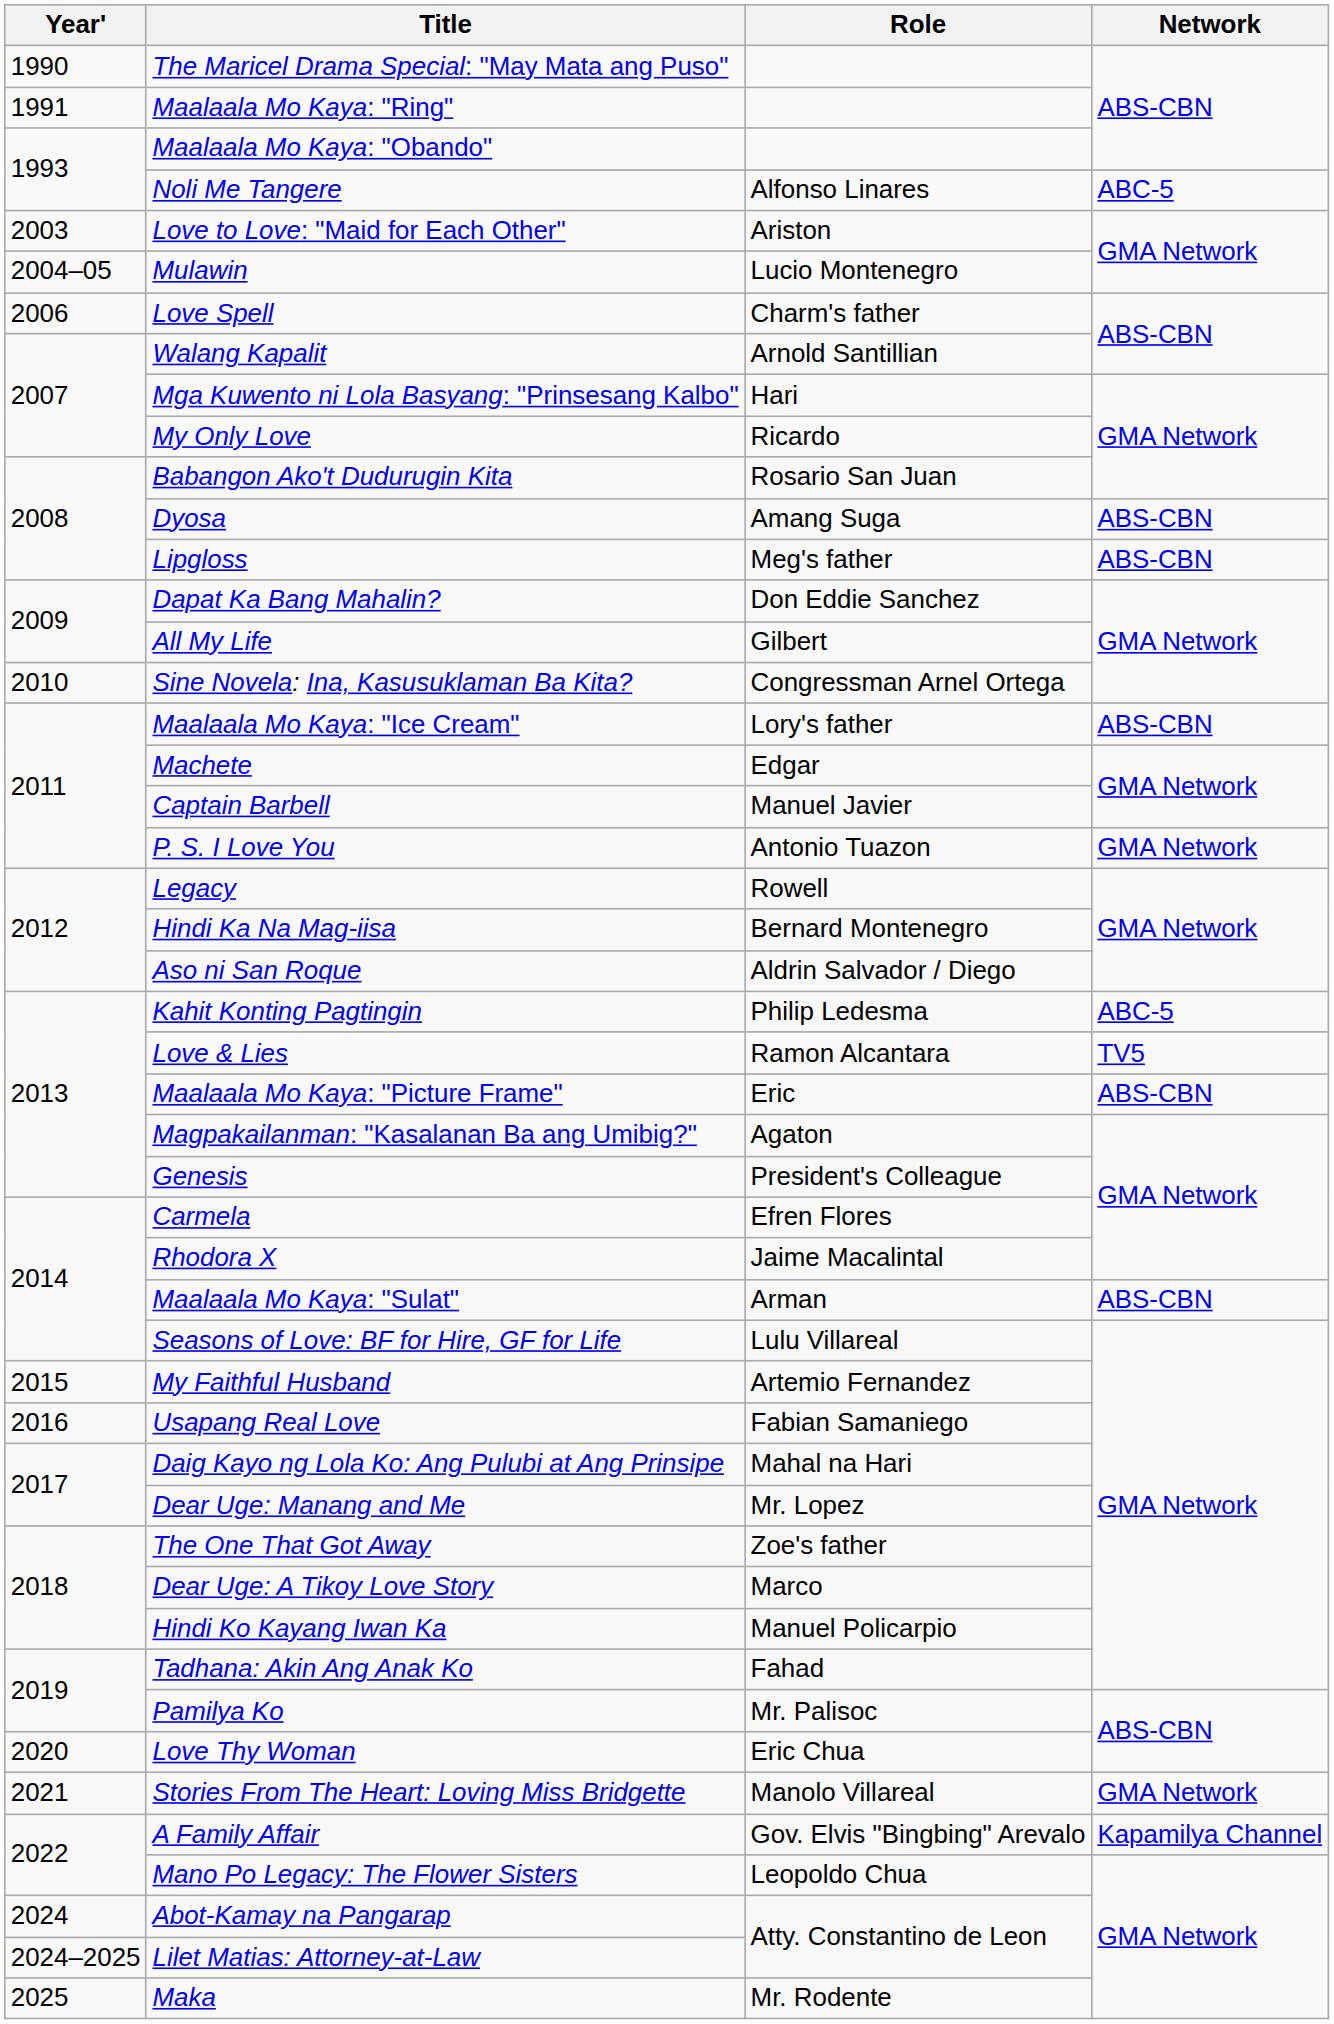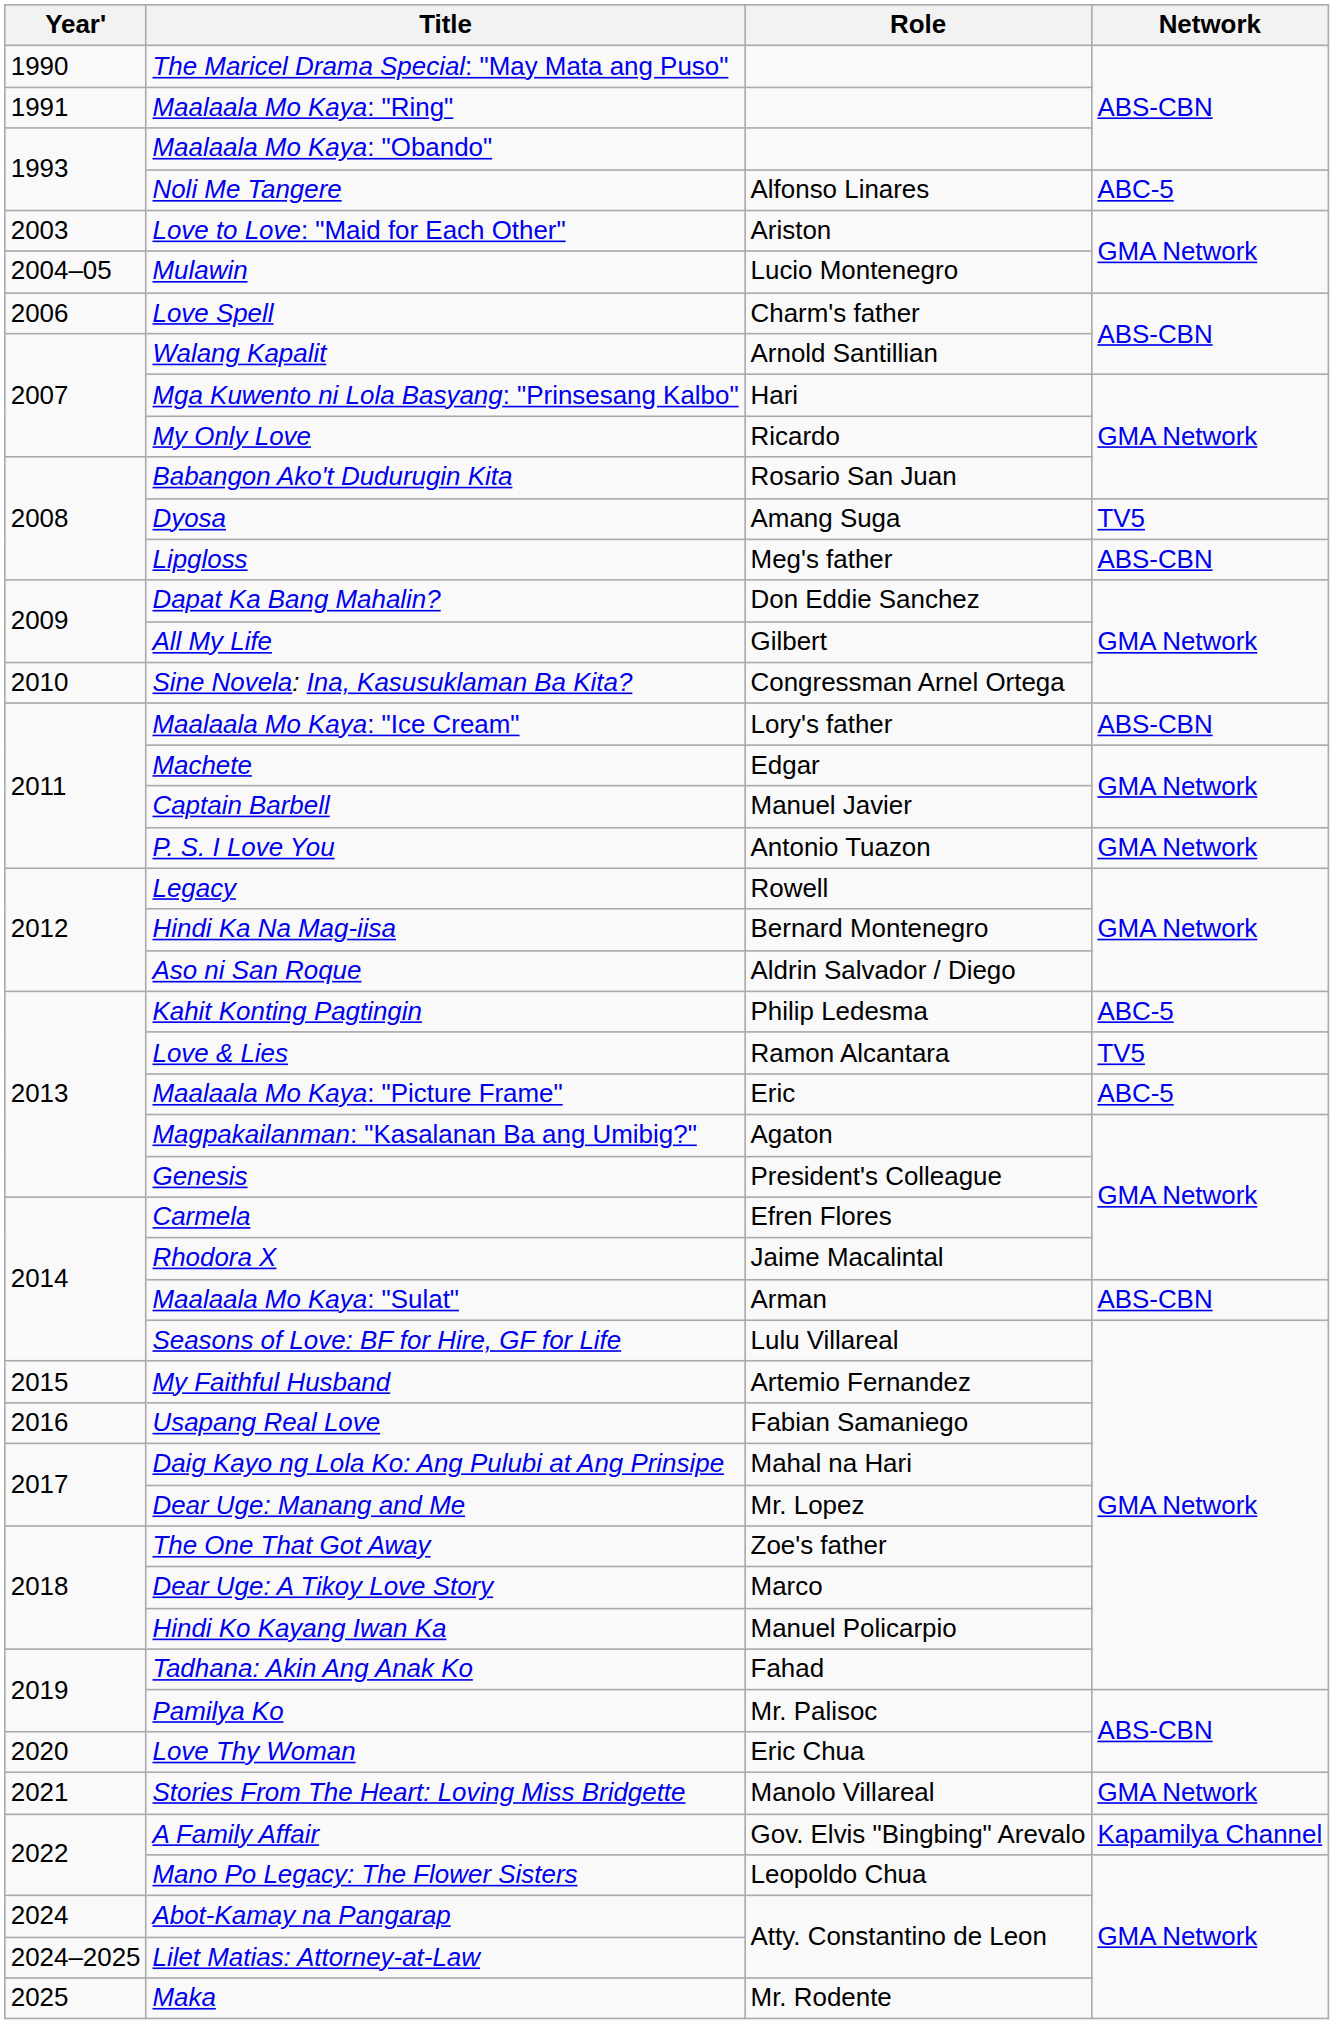Dyosa | Network: ABS-CBN -> TV5
Maalaala Mo Kaya: "Picture Frame" | Network: ABS-CBN -> ABC-5
